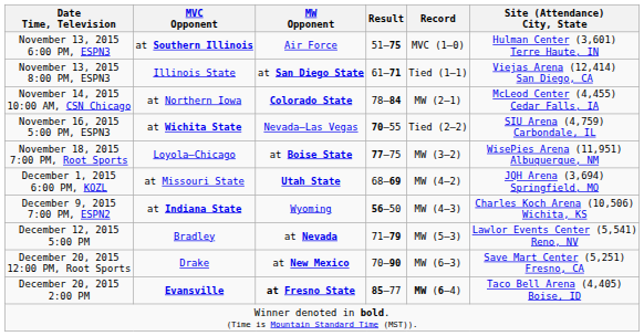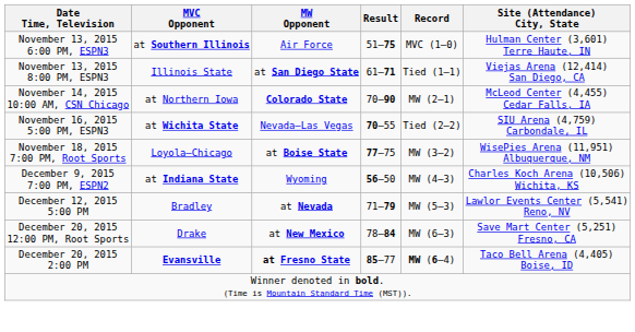November 14, 2015 10:00 AM, CSN Chicago | Result: 78–84 -> 70–90
- row: December 1, 2015 6:00 PM, KOZL | at Missouri State | Utah State | 68–69 | MW (4–2) | JQH Arena (3,694) Springfield, MO
December 20, 2015 12:00 PM, Root Sports | Result: 70–90 -> 78–84
